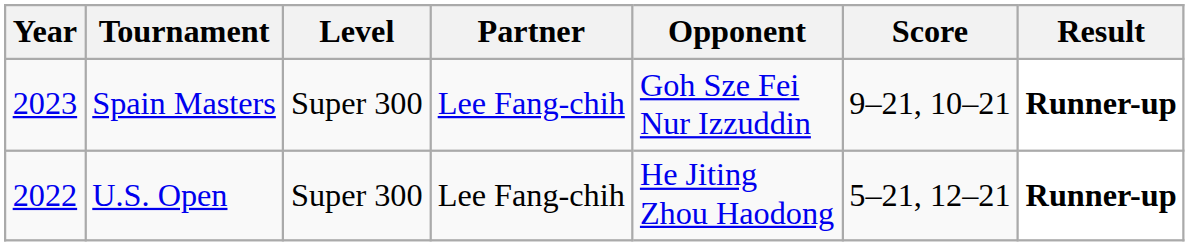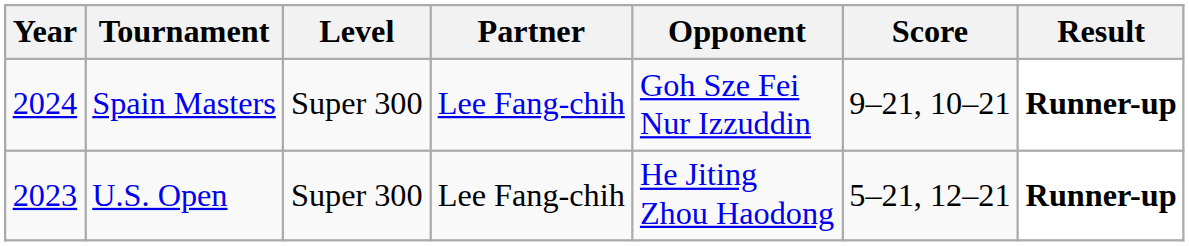Spain Masters | Year: 2023 -> 2024
U.S. Open | Year: 2022 -> 2023
